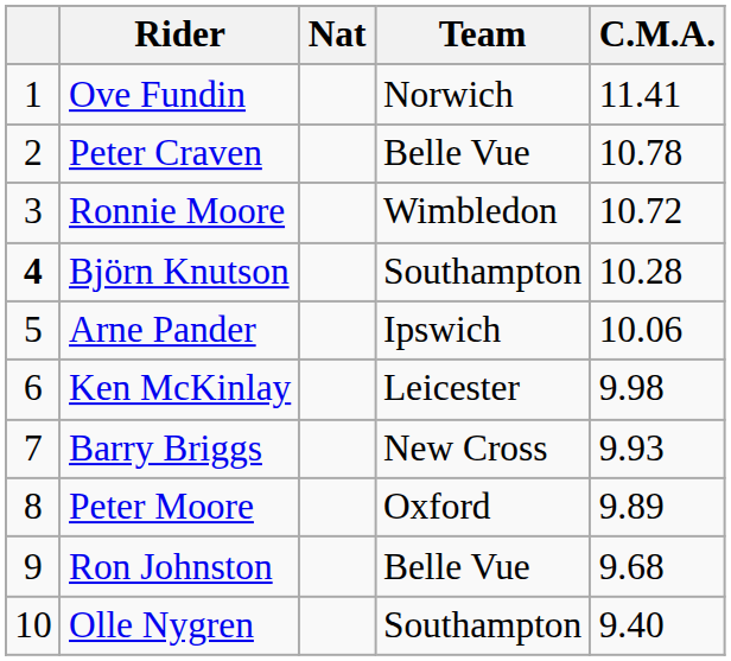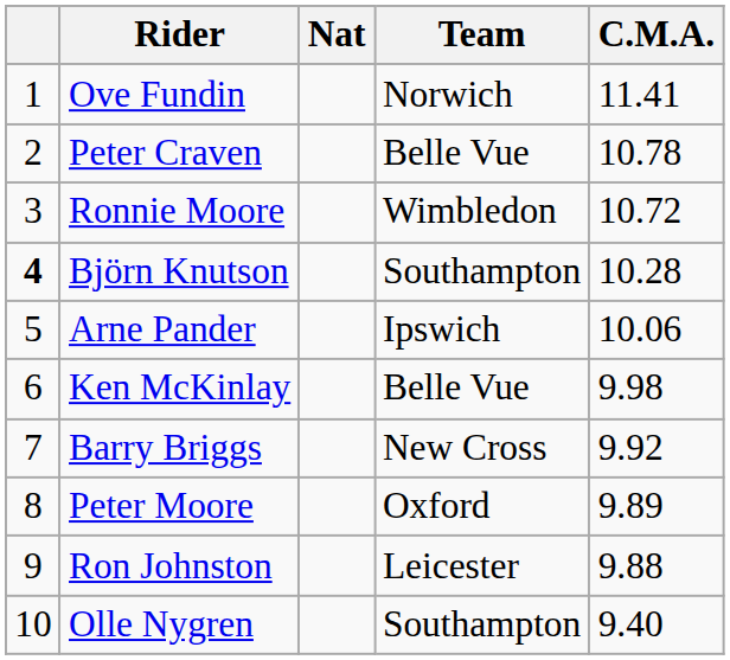Ken McKinlay | Team: Leicester -> Belle Vue
Barry Briggs | C.M.A.: 9.93 -> 9.92
Ron Johnston | Team: Belle Vue -> Leicester
Ron Johnston | C.M.A.: 9.68 -> 9.88
